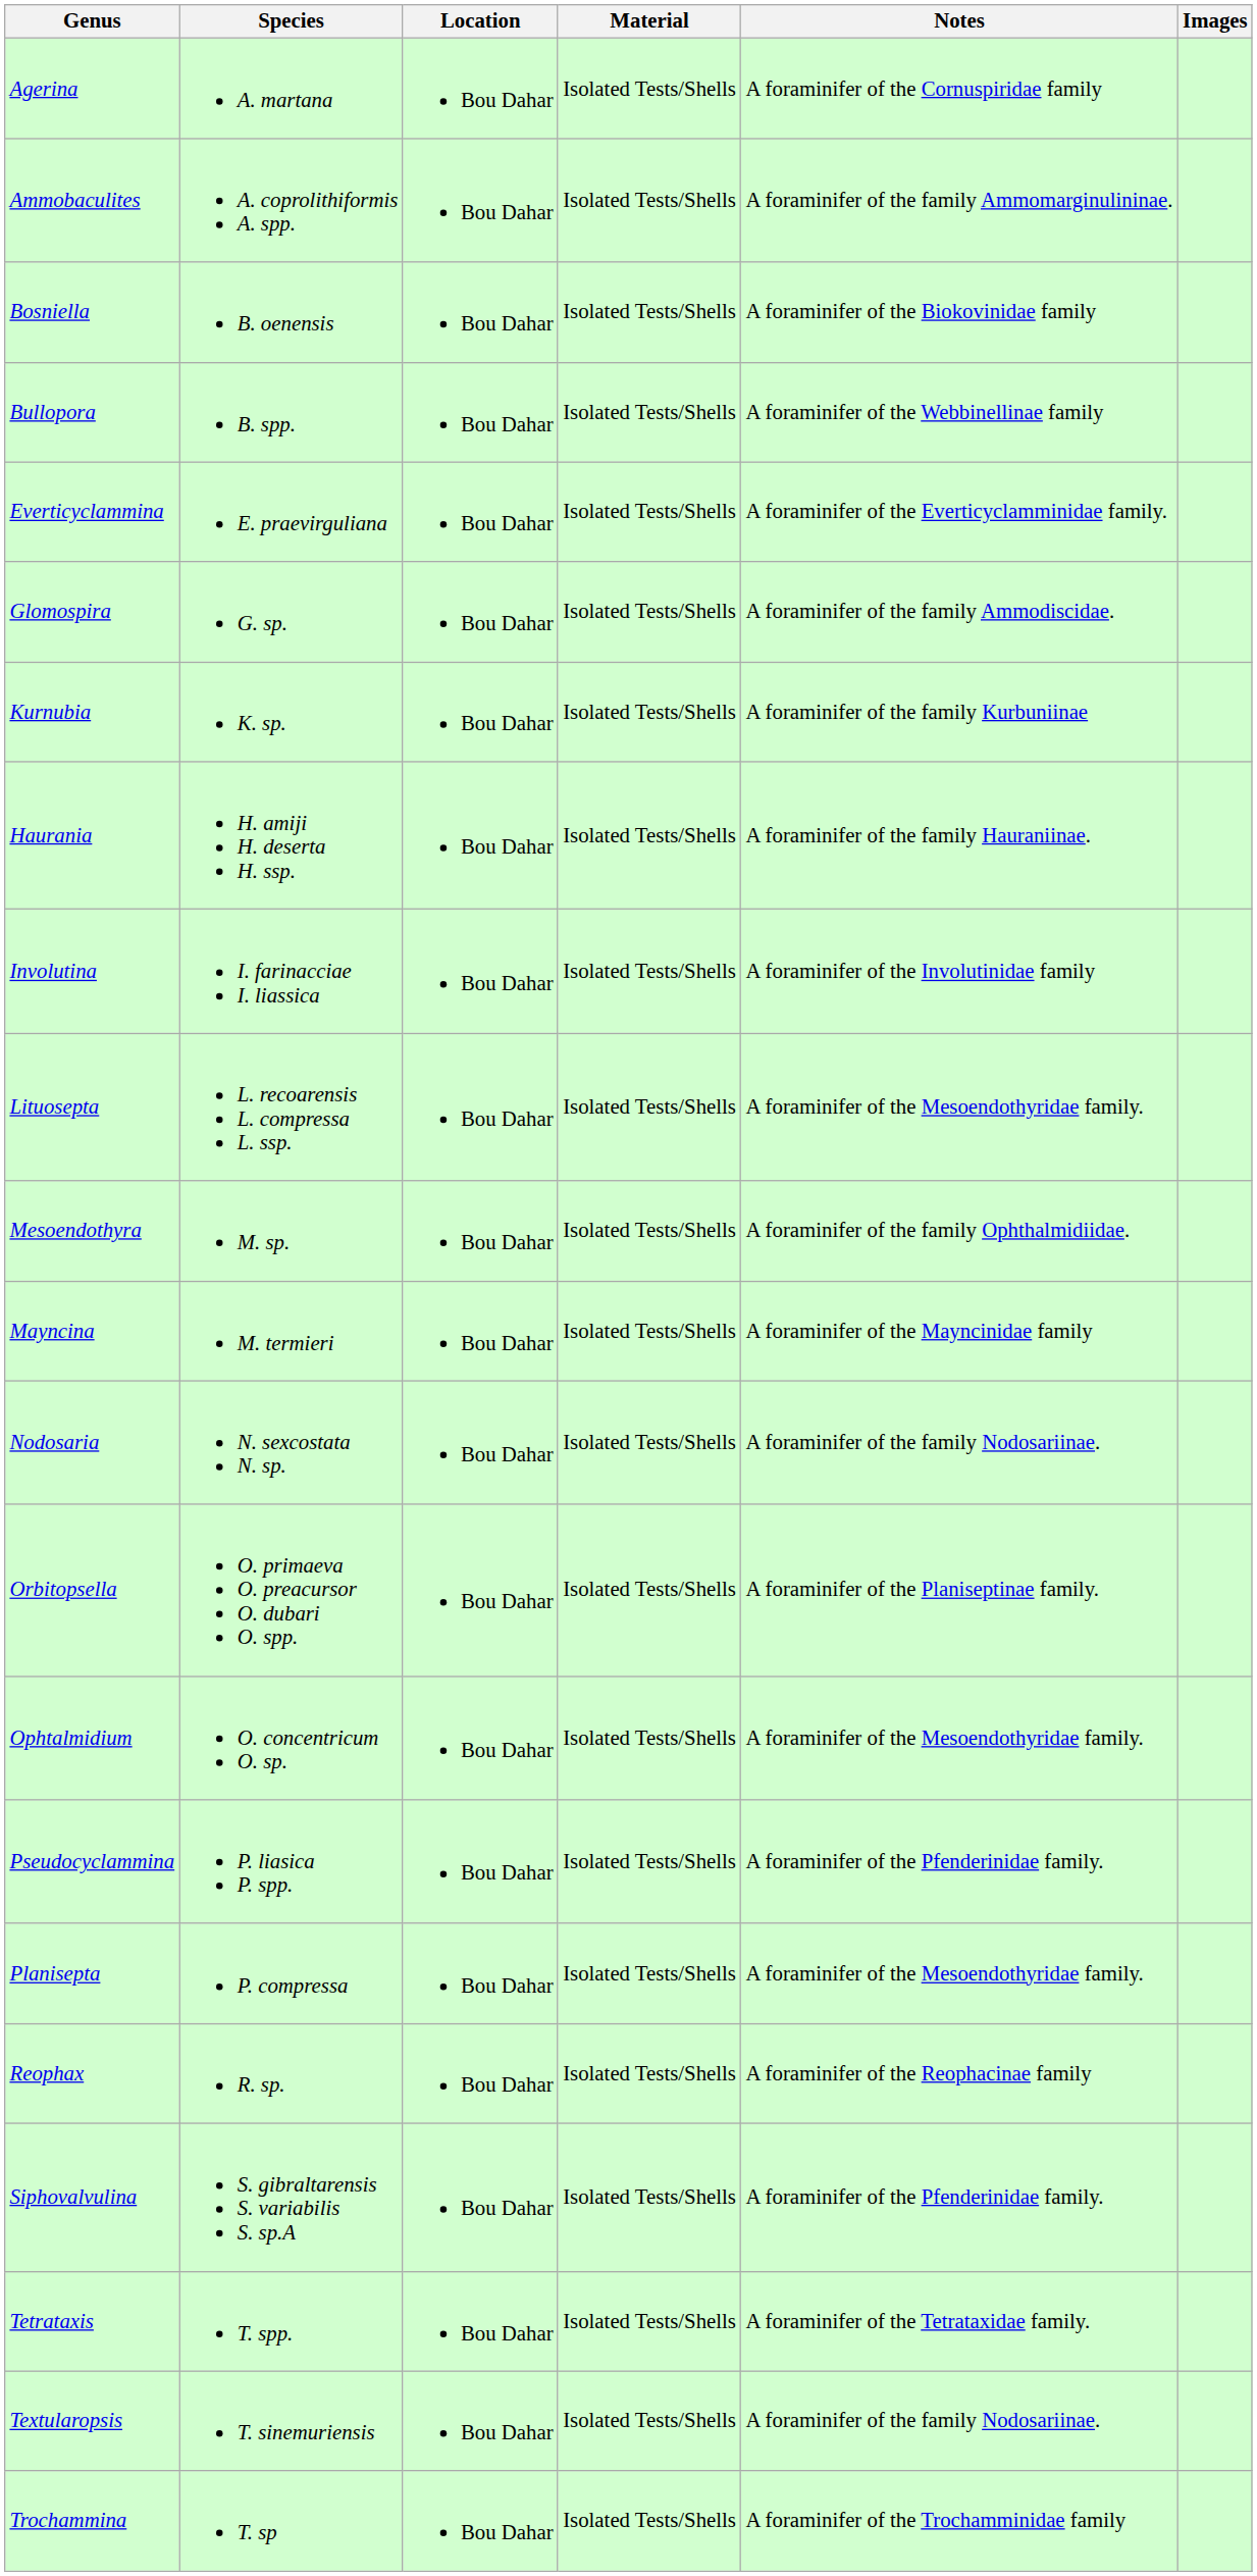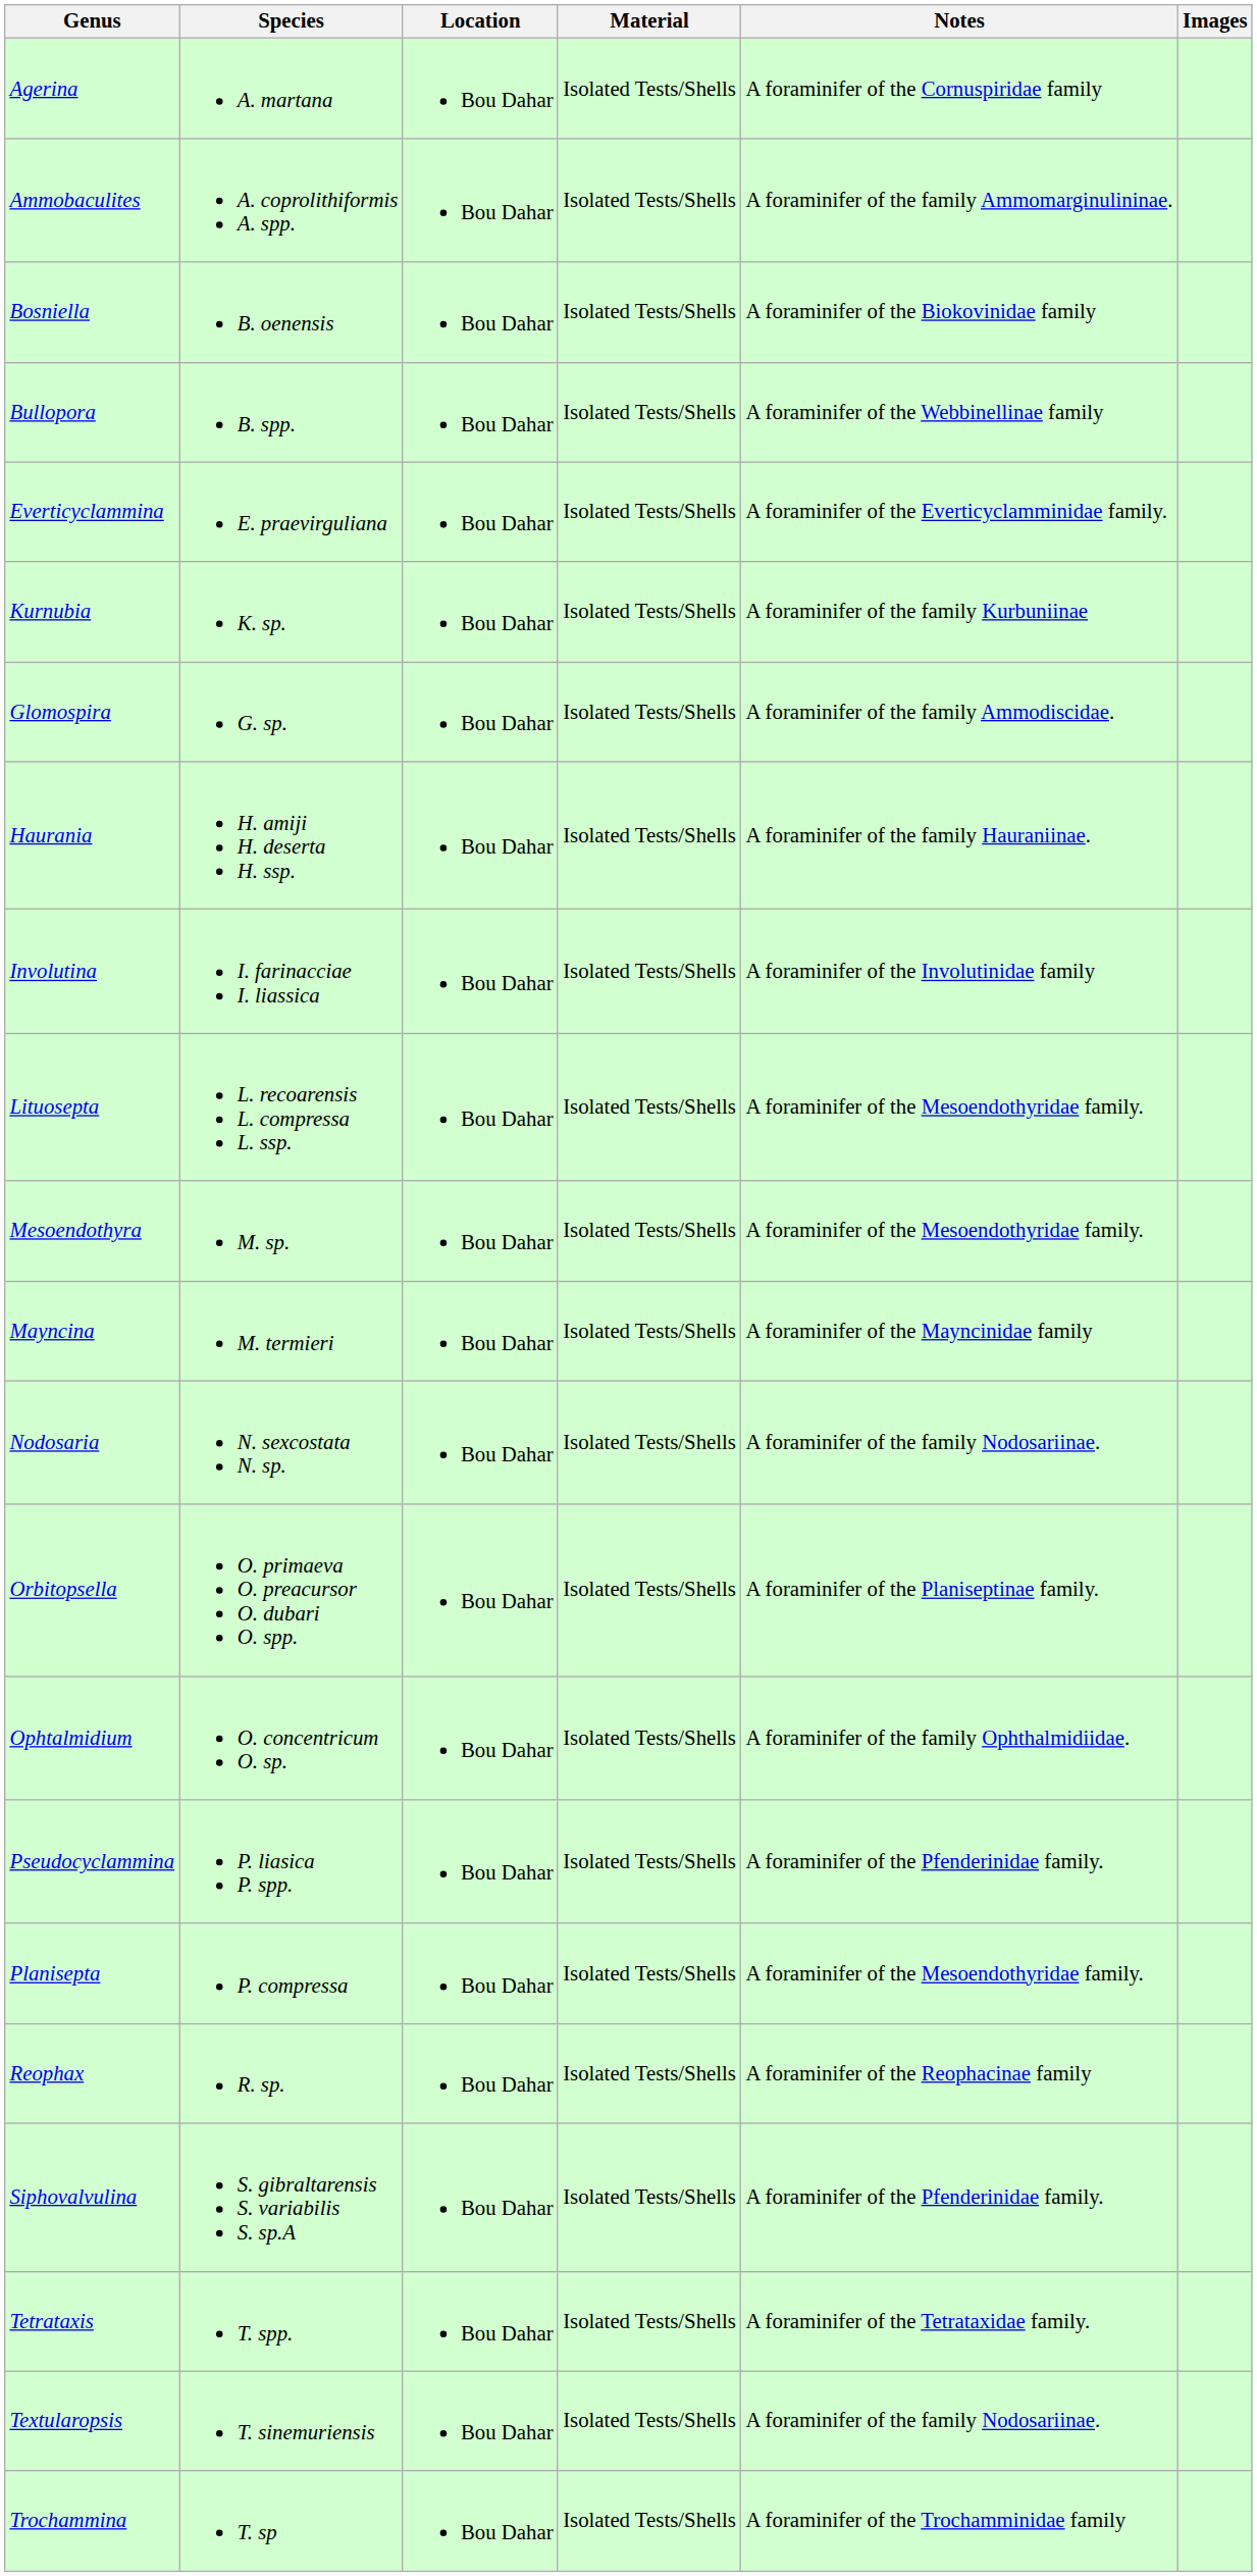rows swapped: Kurnubia <-> Glomospira
Mesoendothyra | Notes: A foraminifer of the family Ophthalmidiidae. -> A foraminifer of the Mesoendothyridae family.
Ophtalmidium | Notes: A foraminifer of the Mesoendothyridae family. -> A foraminifer of the family Ophthalmidiidae.
